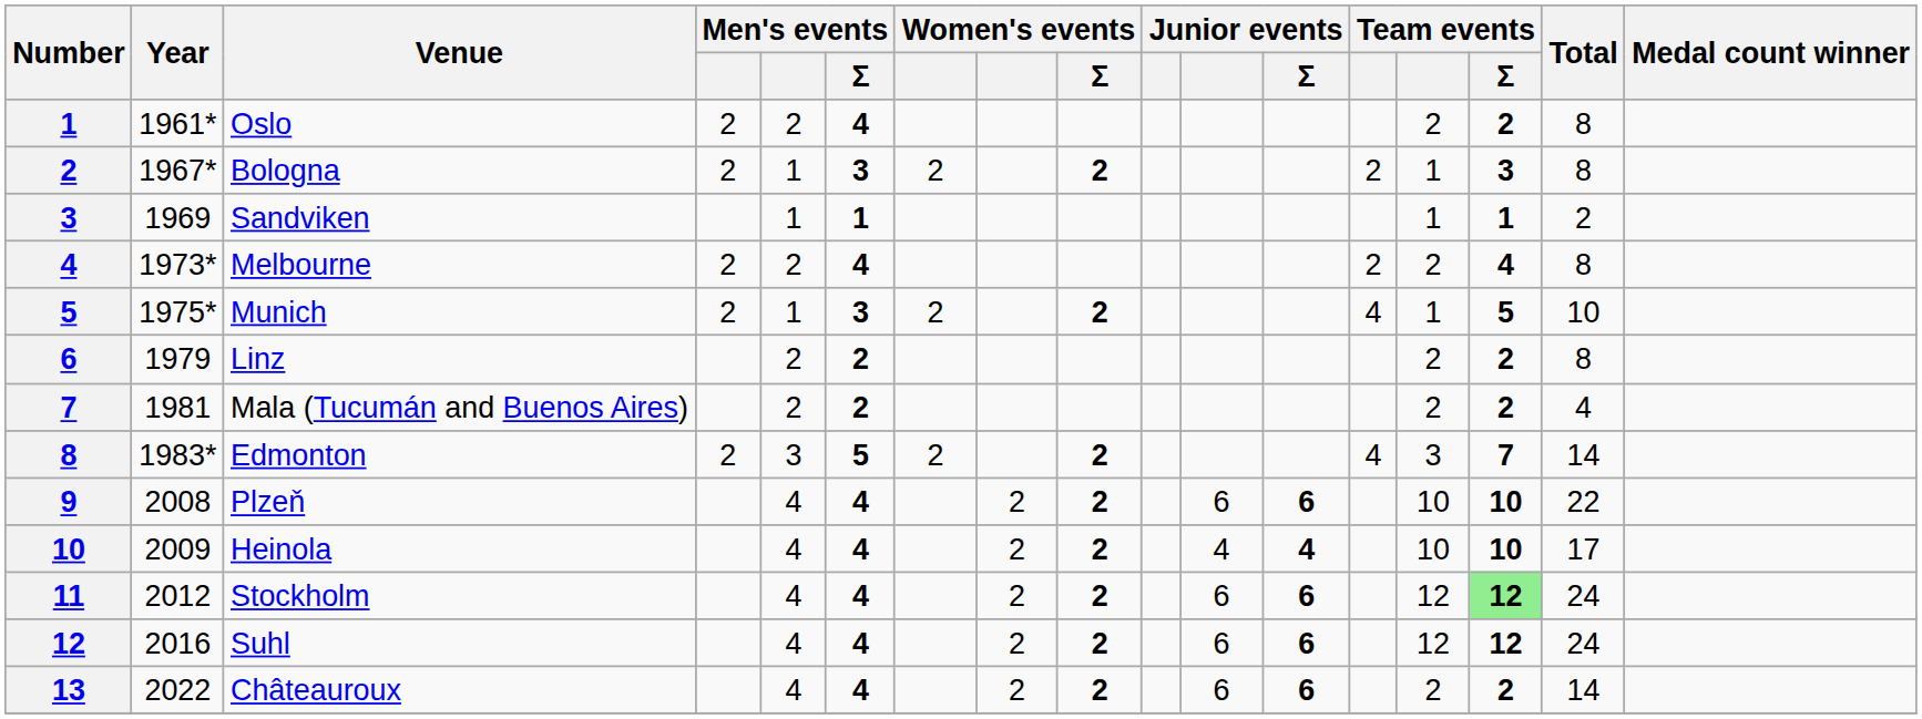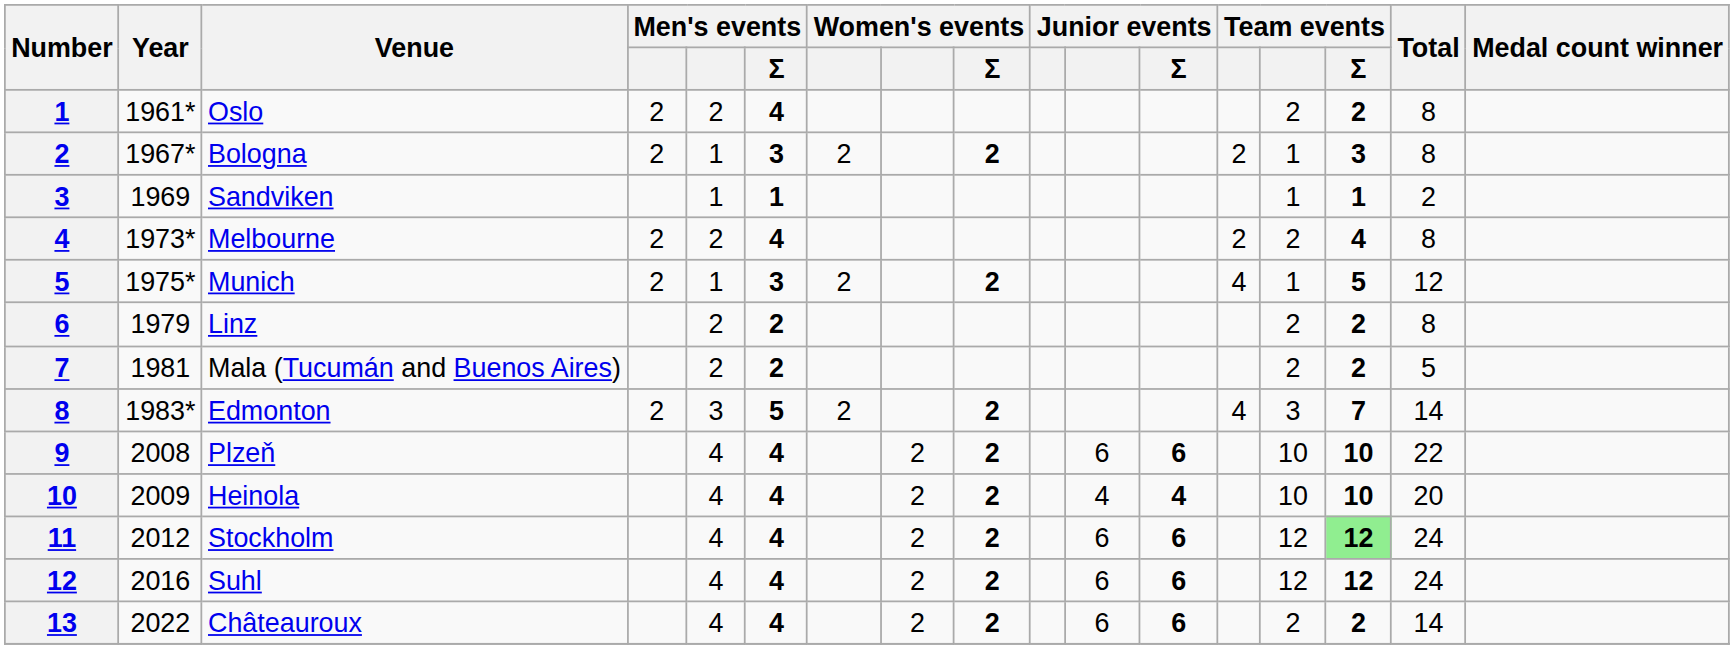Munich | Total: 10 -> 12
Mala (Tucumán and Buenos Aires) | Total: 4 -> 5
Heinola | Total: 17 -> 20
